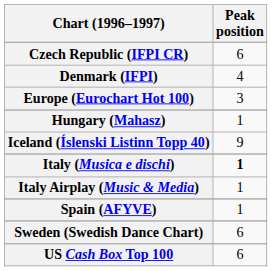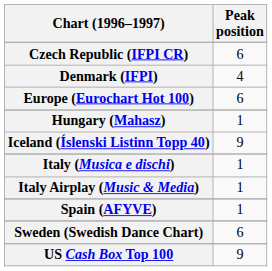Europe (Eurochart Hot 100) | Peak position: 3 -> 6
Italy (Musica e dischi) | Peak position: bold -> normal
US Cash Box Top 100 | Peak position: 6 -> 9
